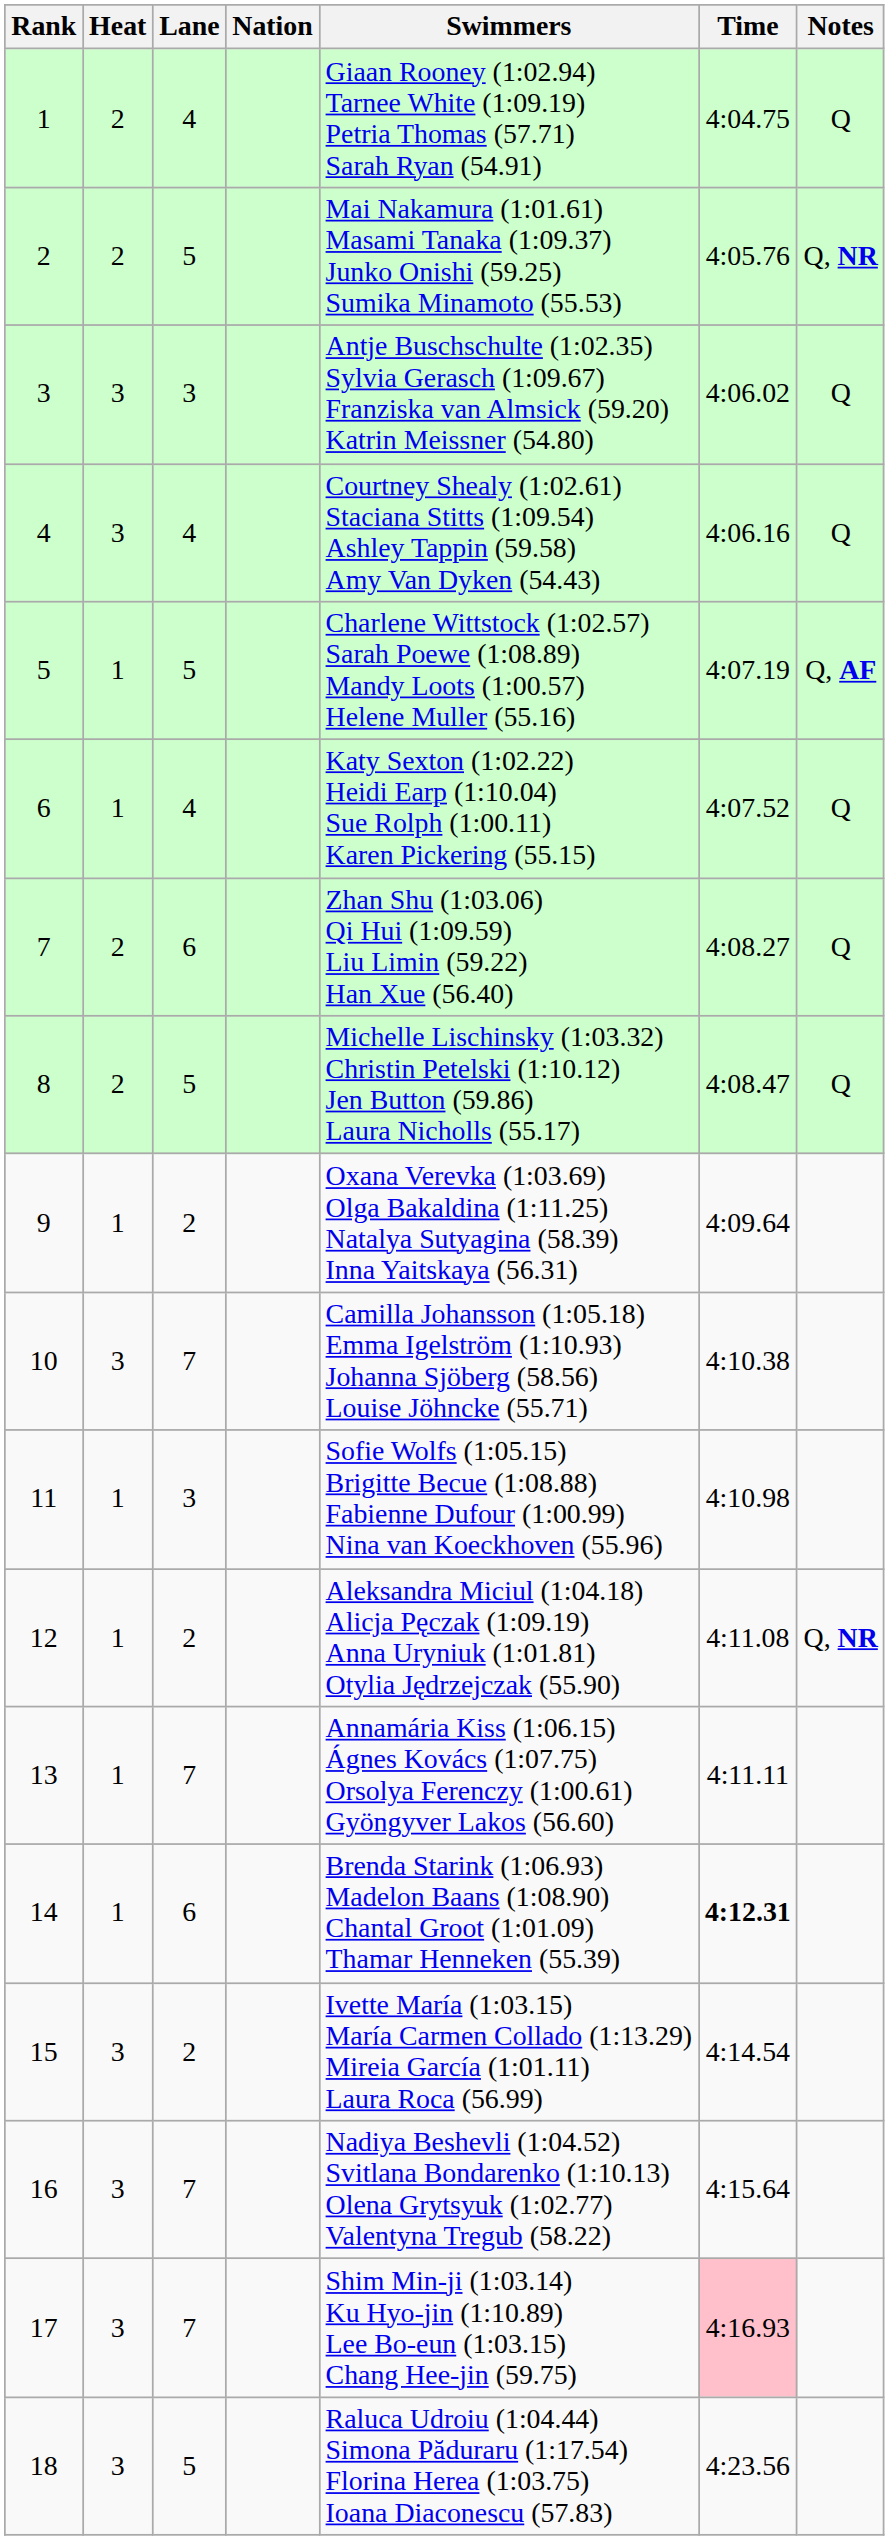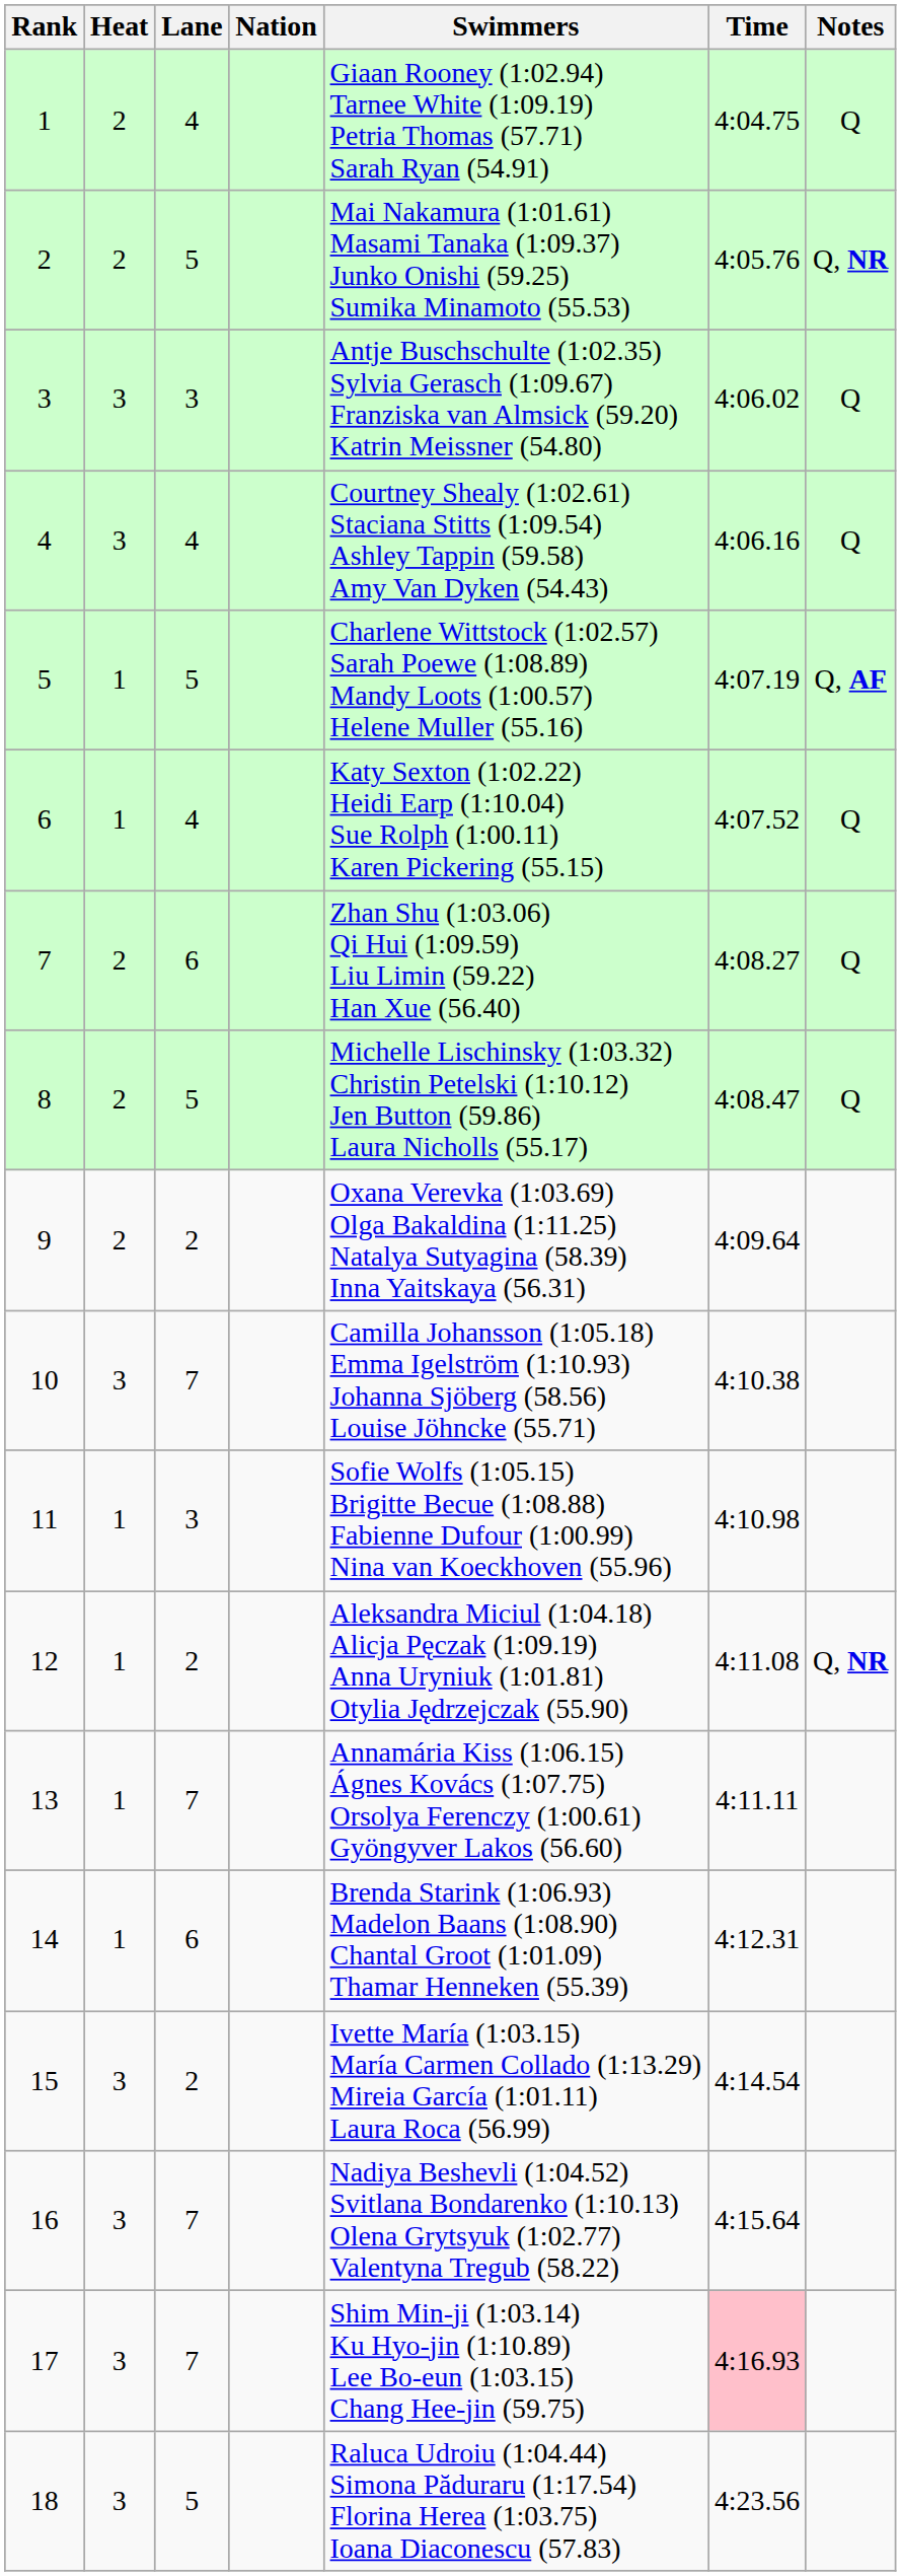9 | Heat: 1 -> 2
14 | Time: bold -> normal
